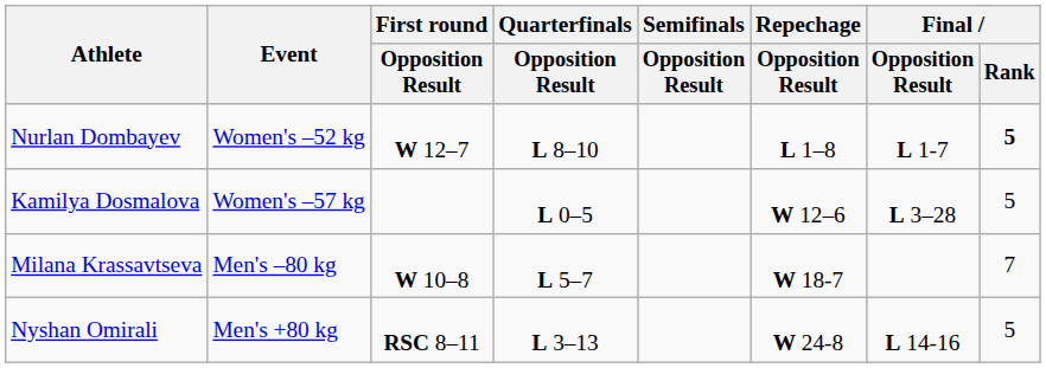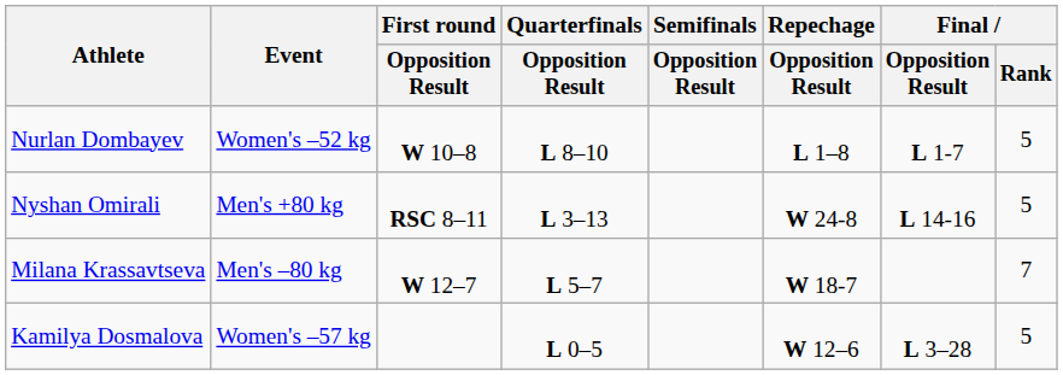Nurlan Dombayev | First round / Opposition Result: W 12–7 -> W 10–8
Nurlan Dombayev | Final / Rank: bold -> normal
rows swapped: Nyshan Omirali <-> Kamilya Dosmalova
Milana Krassavtseva | First round / Opposition Result: W 10–8 -> W 12–7
